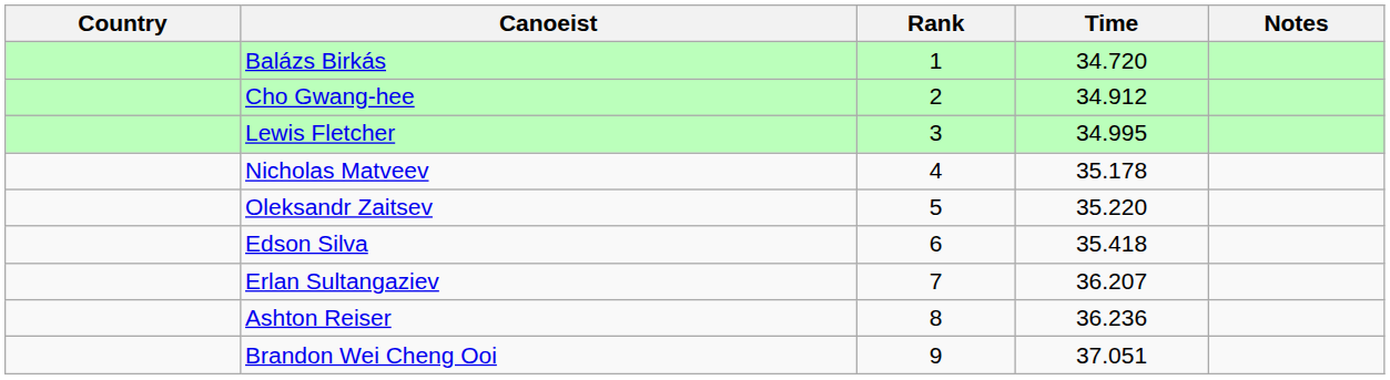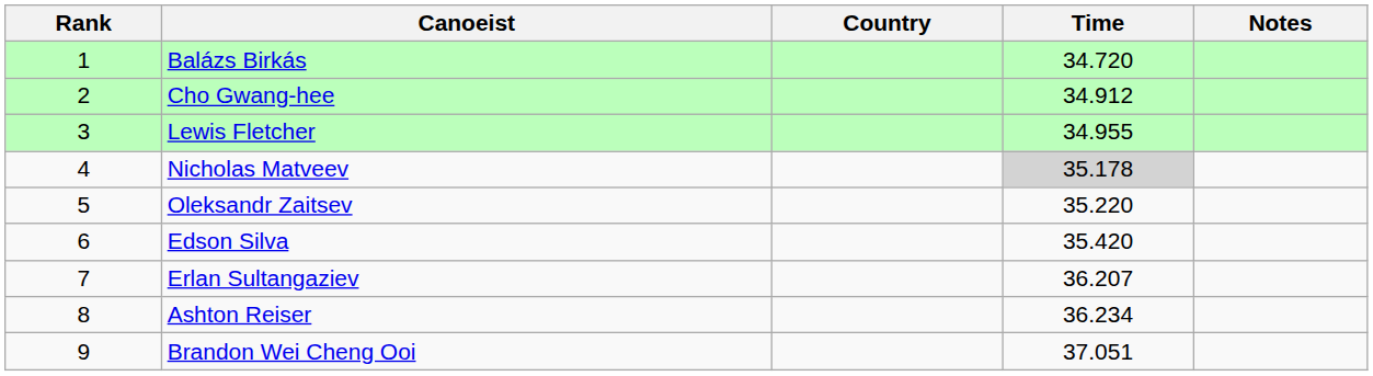columns swapped: Rank <-> Country
Lewis Fletcher | Time: 34.995 -> 34.955
Nicholas Matveev | Time: no background -> lightgrey background
Edson Silva | Time: 35.418 -> 35.420
Ashton Reiser | Time: 36.236 -> 36.234
